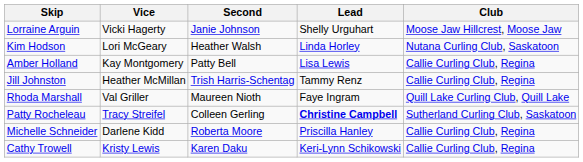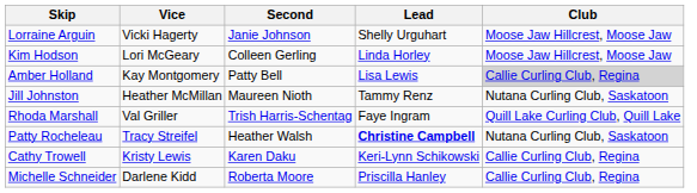Kim Hodson | Second: Heather Walsh -> Colleen Gerling
Kim Hodson | Club: Nutana Curling Club, Saskatoon -> Moose Jaw Hillcrest, Moose Jaw
Amber Holland | Club: no background -> lightgrey background
Jill Johnston | Second: Trish Harris-Schentag -> Maureen Nioth
Jill Johnston | Club: Callie Curling Club, Regina -> Nutana Curling Club, Saskatoon
Rhoda Marshall | Second: Maureen Nioth -> Trish Harris-Schentag
Patty Rocheleau | Second: Colleen Gerling -> Heather Walsh
Patty Rocheleau | Club: Sutherland Curling Club, Saskatoon -> Nutana Curling Club, Saskatoon
rows swapped: Michelle Schneider <-> Cathy Trowell
